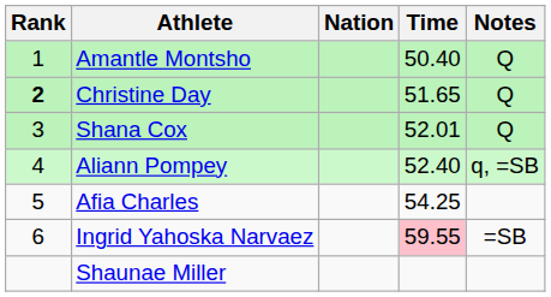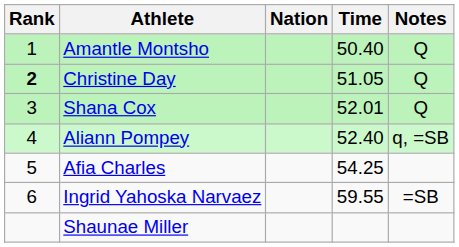Christine Day | Time: 51.65 -> 51.05
Ingrid Yahoska Narvaez | Time: pink background -> no background
